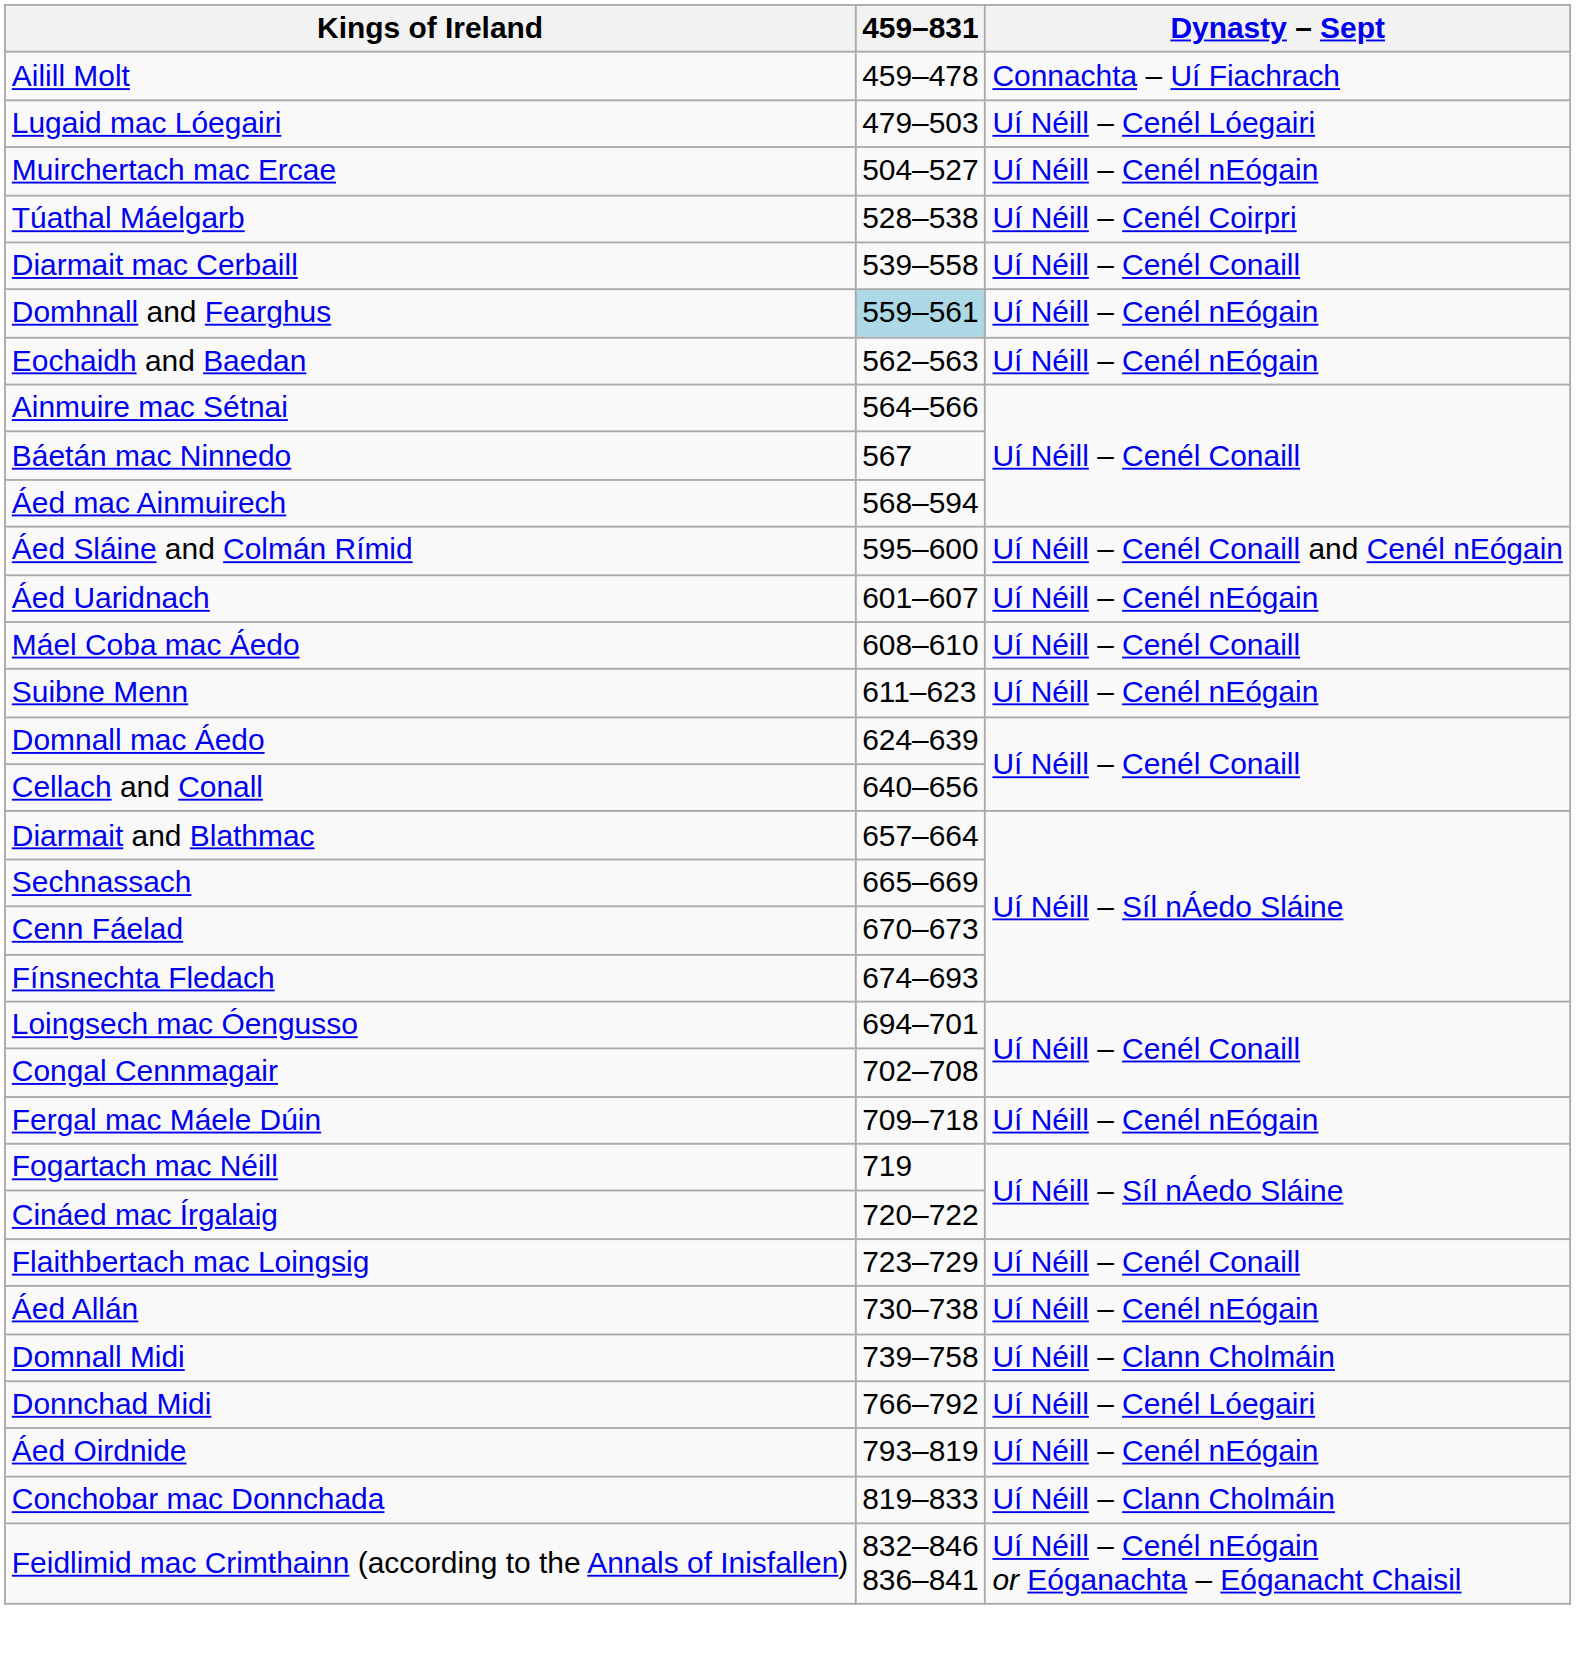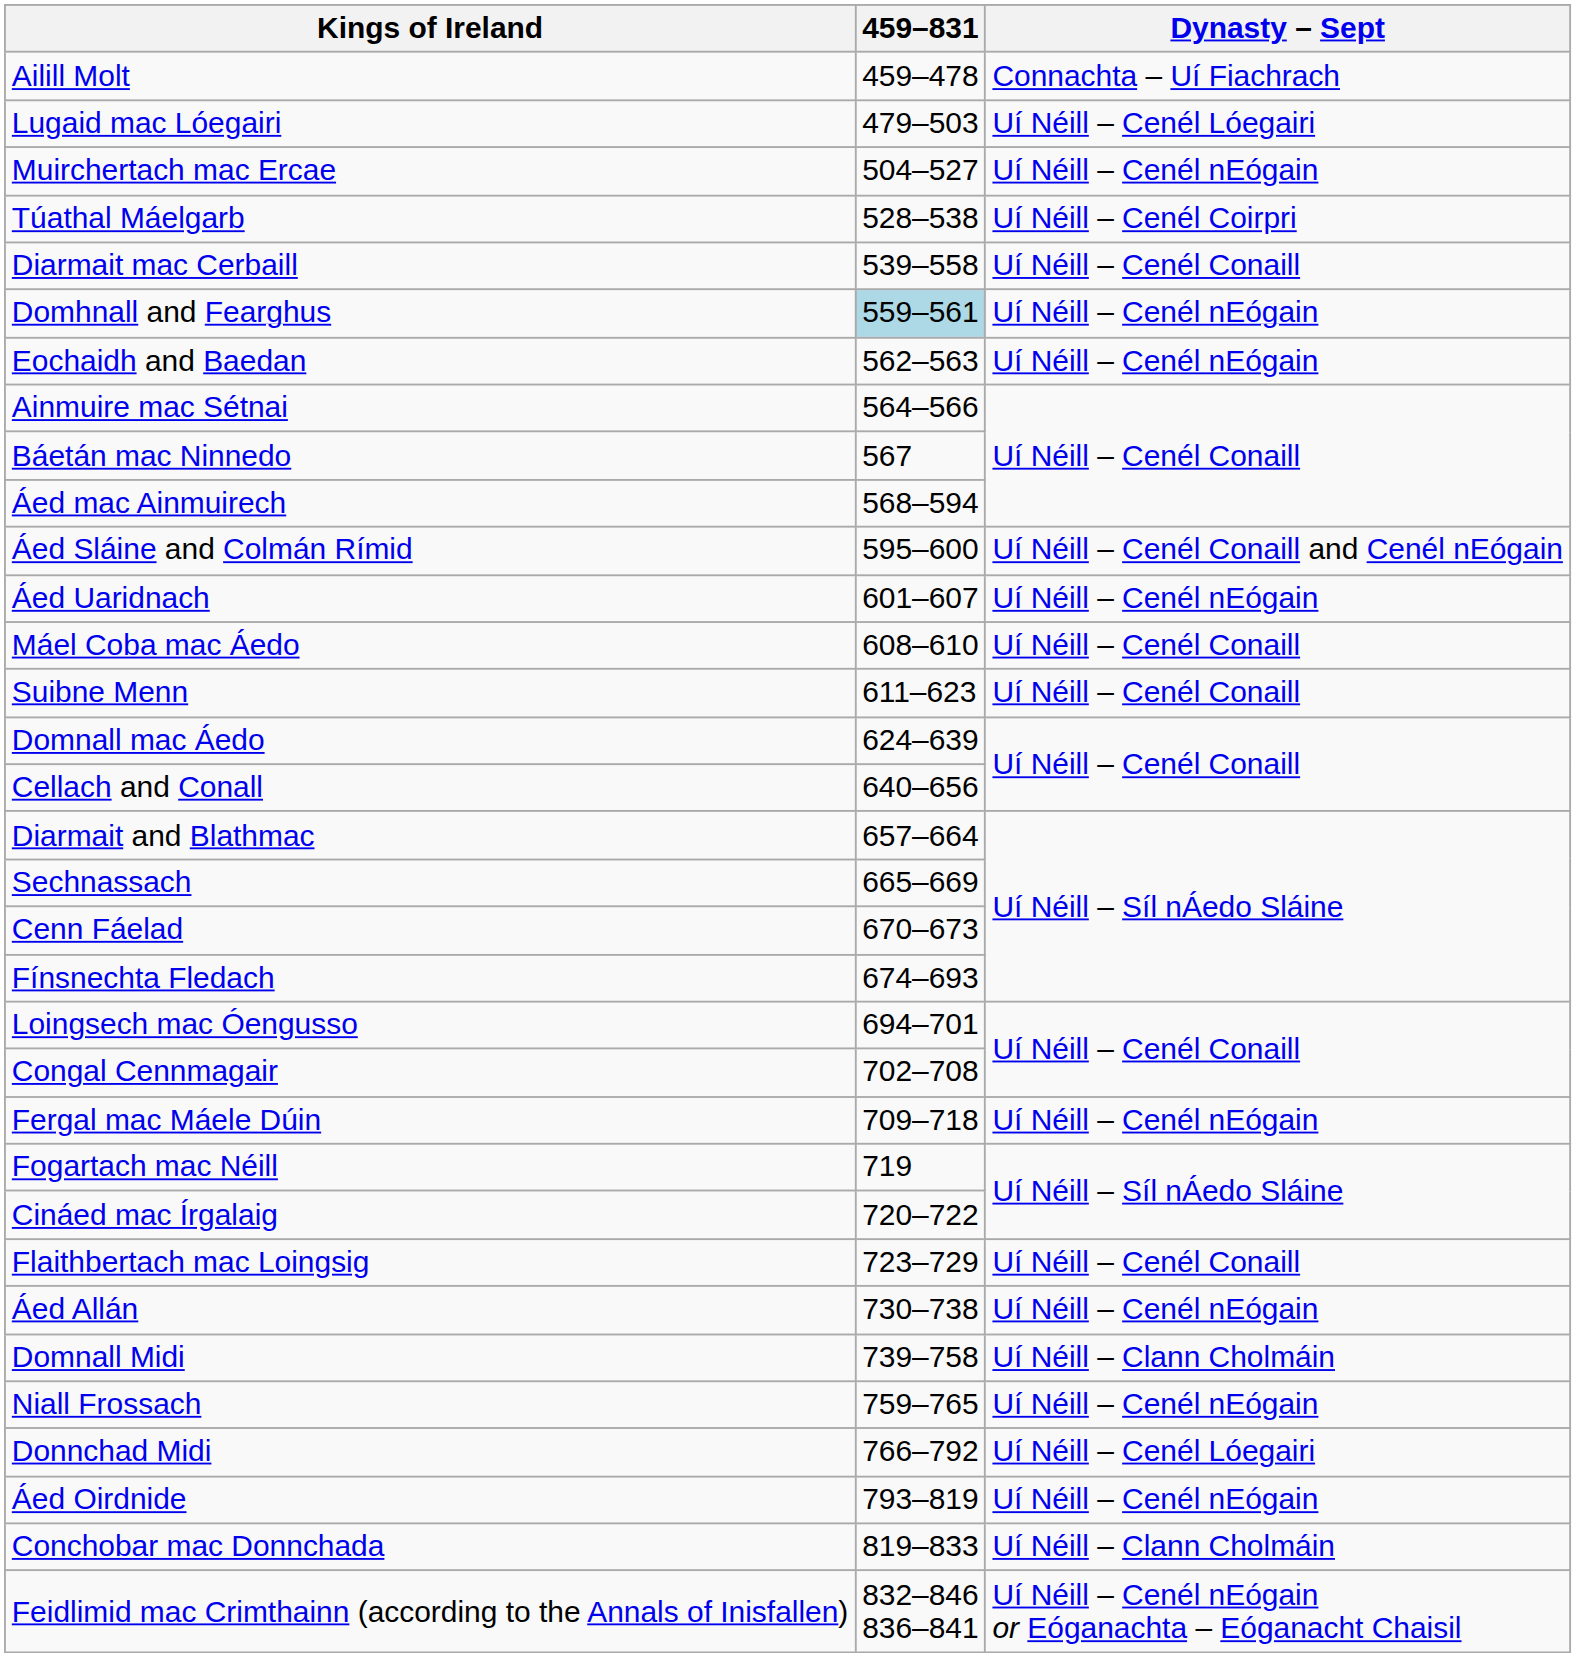Suibne Menn | Dynasty – Sept: Uí Néill – Cenél nEógain -> Uí Néill – Cenél Conaill
+ row: Niall Frossach | 759–765 | Uí Néill – Cenél nEógain
